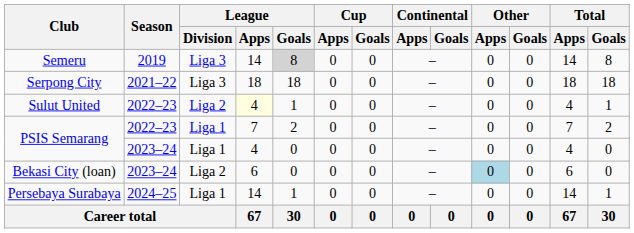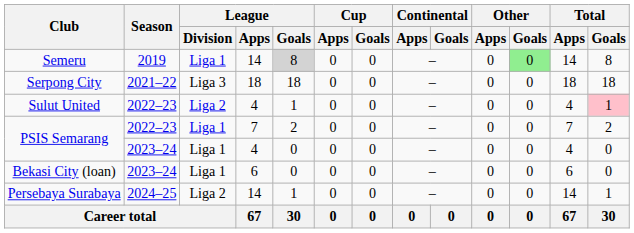Semeru | League / Division: Liga 3 -> Liga 1
Semeru | Other / Goals: no background -> lightgreen background
Sulut United | League / Apps: lightyellow background -> no background
Sulut United | Total / Goals: no background -> pink background
Bekasi City (loan) | League / Division: Liga 2 -> Liga 1
Bekasi City (loan) | Other / Apps: lightblue background -> no background
Persebaya Surabaya | League / Division: Liga 1 -> Liga 2
